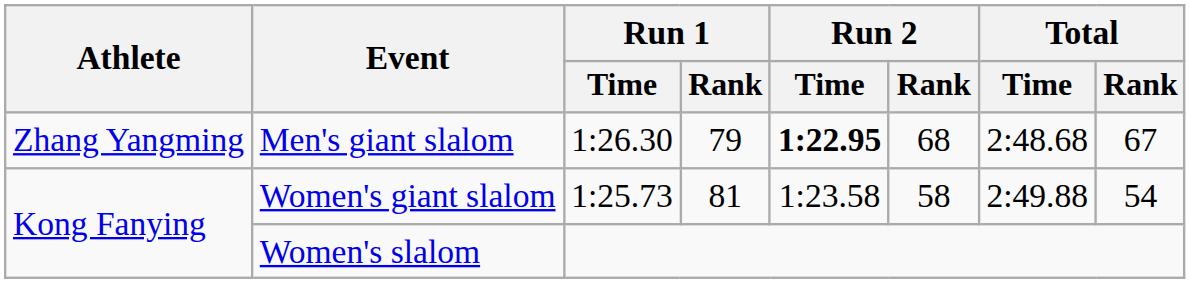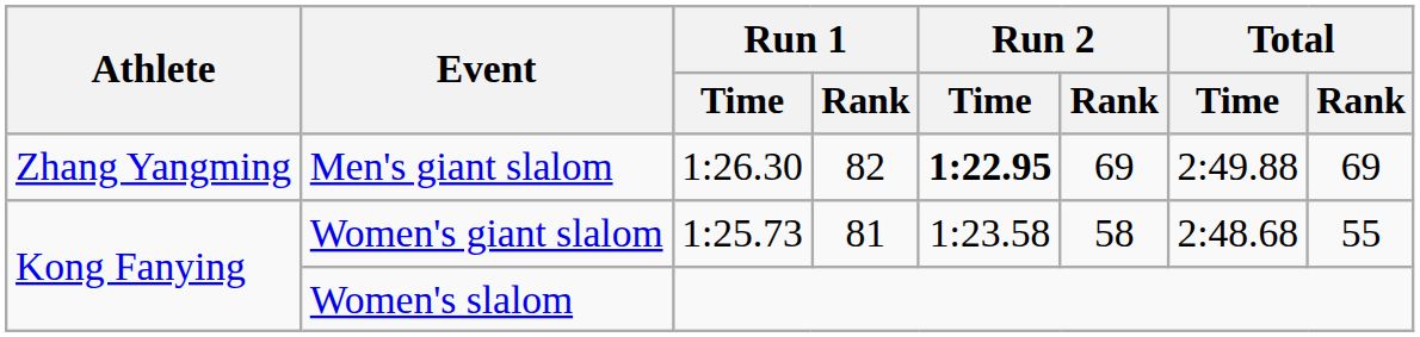Men's giant slalom | Run 1 / Rank: 79 -> 82
Men's giant slalom | Run 2 / Rank: 68 -> 69
Men's giant slalom | Total / Time: 2:48.68 -> 2:49.88
Men's giant slalom | Total / Rank: 67 -> 69
Women's giant slalom | Total / Time: 2:49.88 -> 2:48.68
Women's giant slalom | Total / Rank: 54 -> 55
